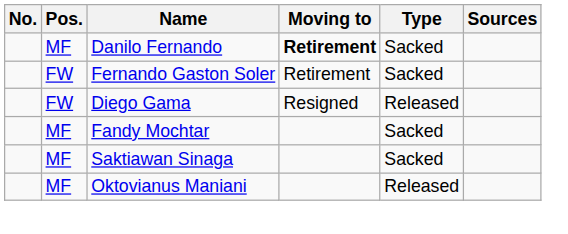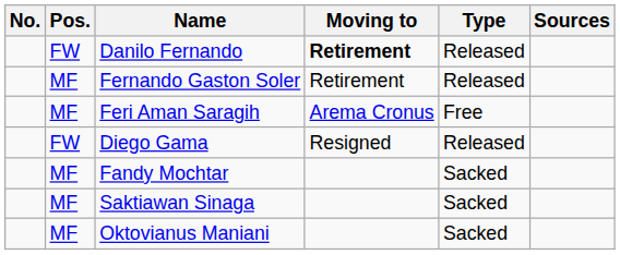Danilo Fernando | Pos.: MF -> FW
Danilo Fernando | Type: Sacked -> Released
Fernando Gaston Soler | Pos.: FW -> MF
Fernando Gaston Soler | Type: Sacked -> Released
+ row: MF | Feri Aman Saragih | Arema Cronus | Free
Oktovianus Maniani | Type: Released -> Sacked
